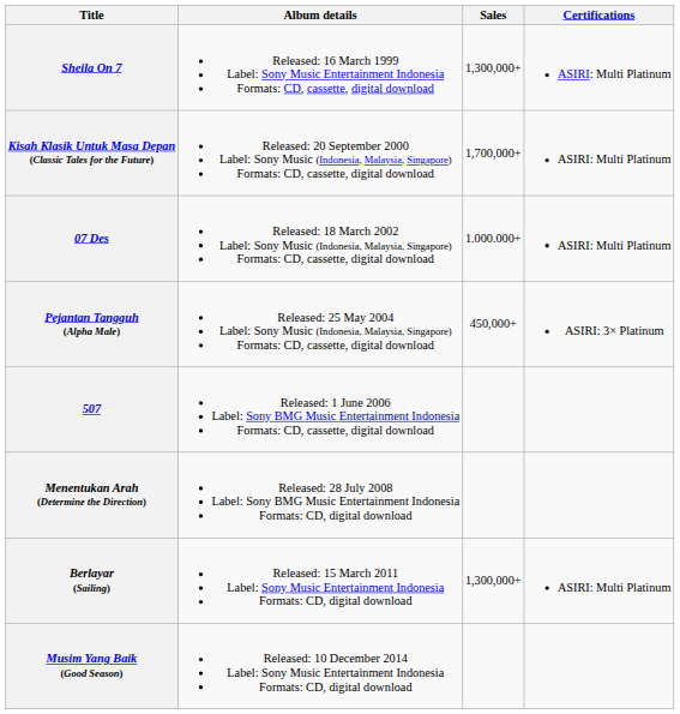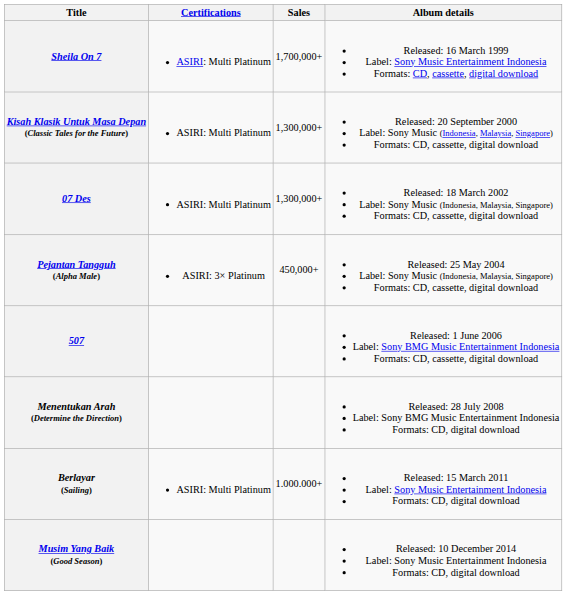columns swapped: Album details <-> Certifications
Sheila On 7 | Sales: 1,300,000+ -> 1,700,000+
Kisah Klasik Untuk Masa Depan (Classic Tales for the Future) | Sales: 1,700,000+ -> 1,300,000+
07 Des | Sales: 1.000.000+ -> 1,300,000+
Berlayar (Sailing) | Sales: 1,300,000+ -> 1.000.000+
